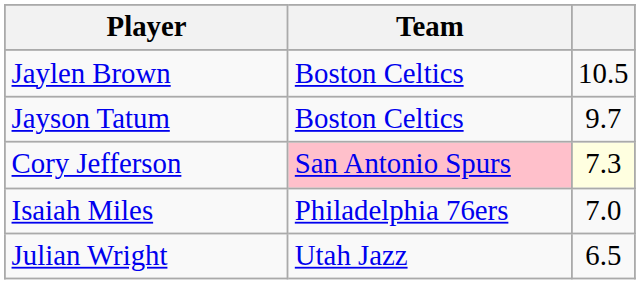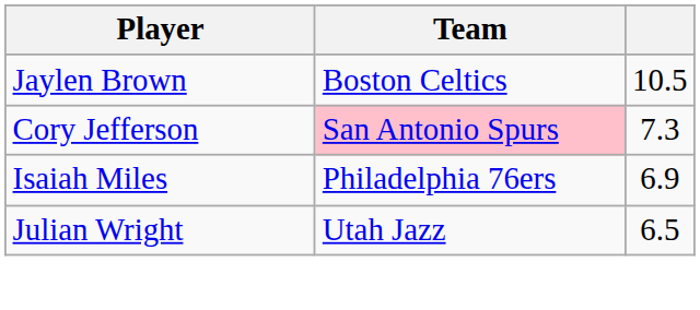- row: Jayson Tatum | Boston Celtics | 9.7
Cory Jefferson | column 3: lightyellow background -> no background
Isaiah Miles | column 3: 7.0 -> 6.9
